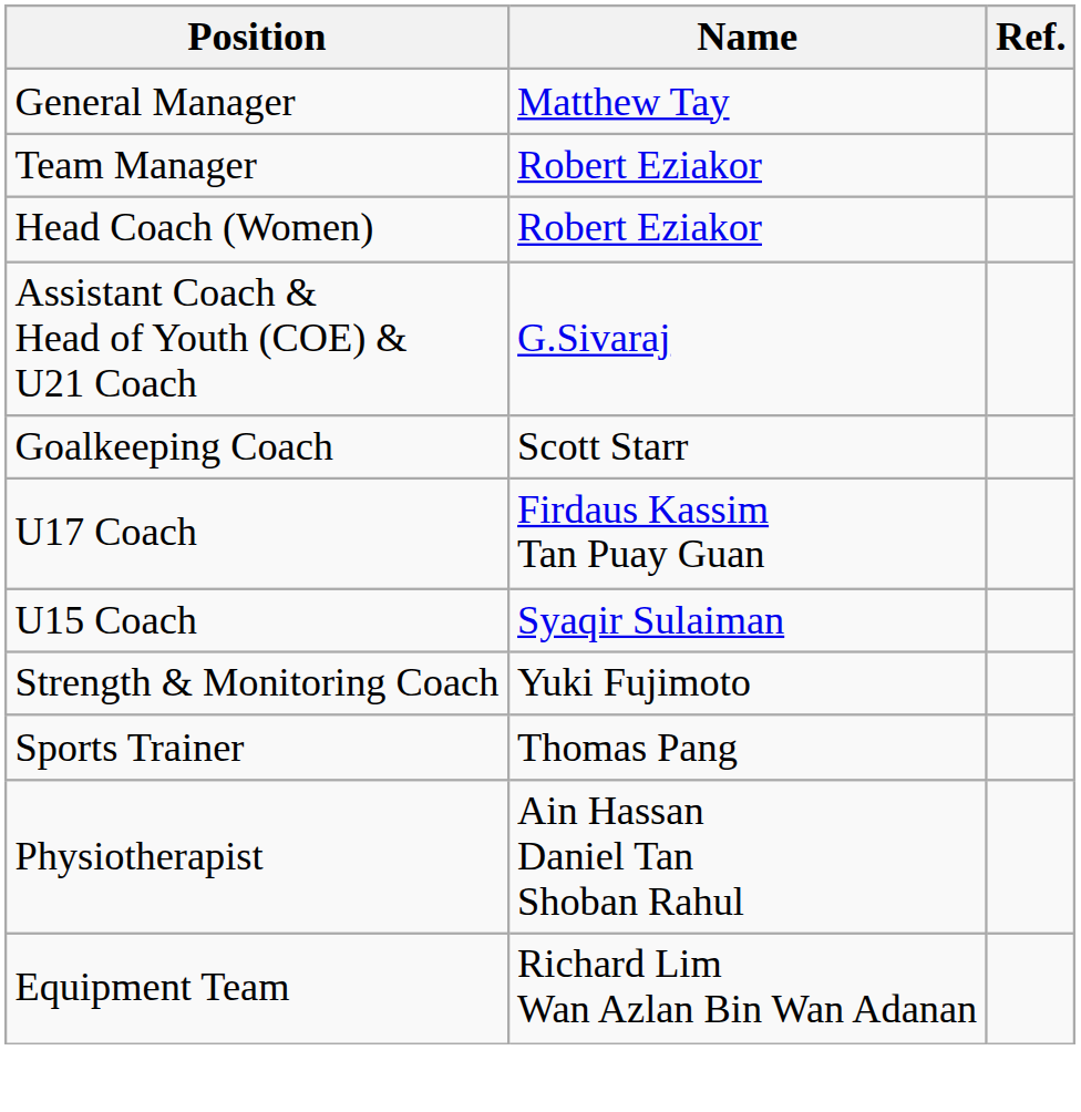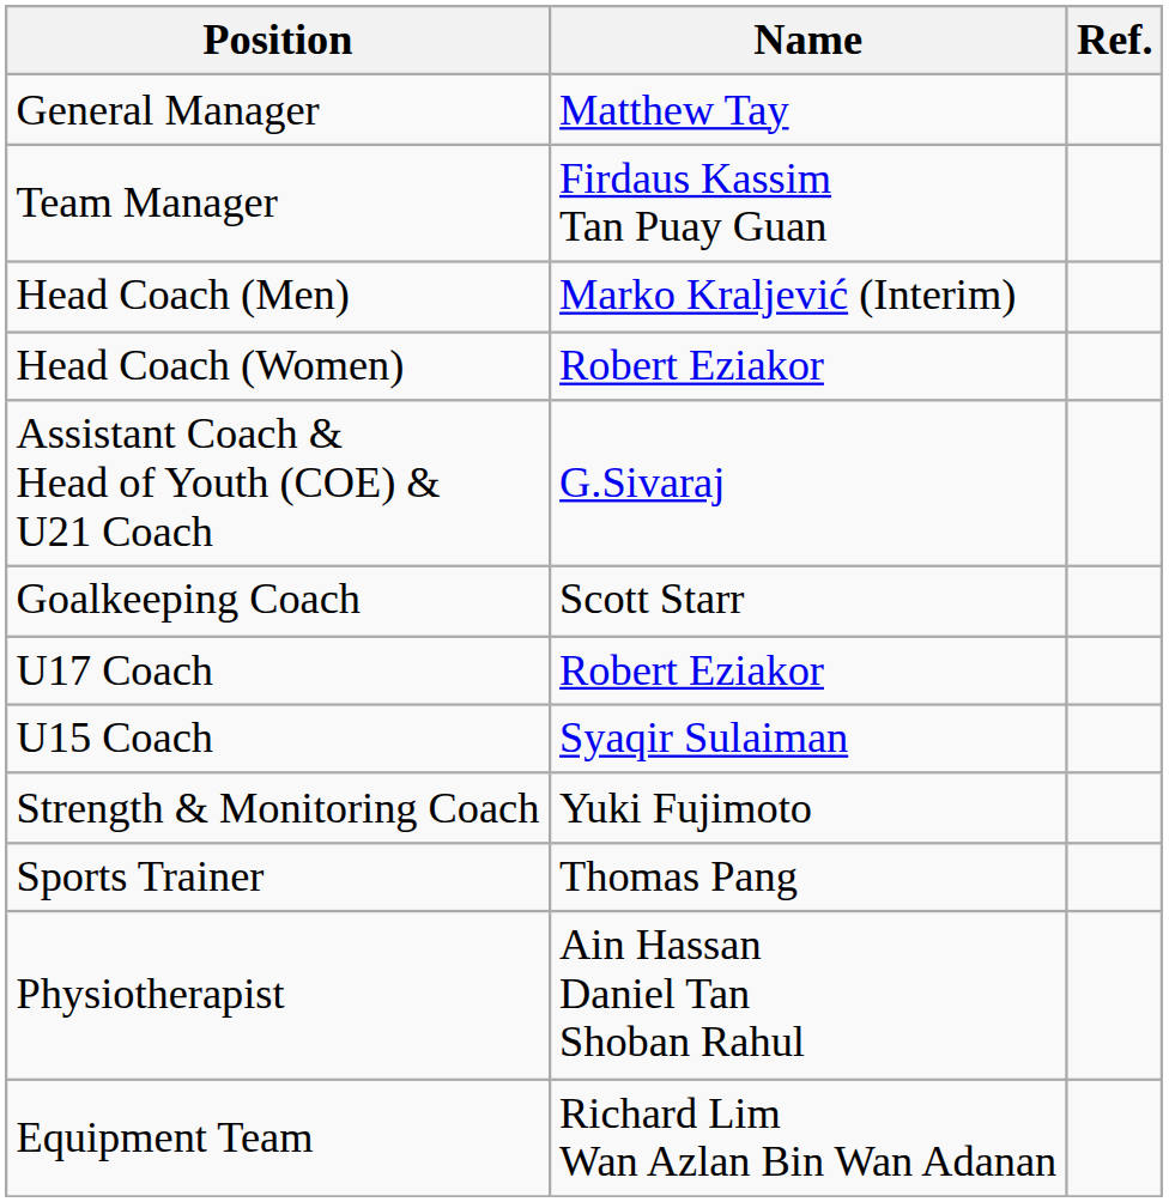Team Manager | Name: Robert Eziakor -> Firdaus Kassim Tan Puay Guan
+ row: Head Coach (Men) | Marko Kraljević (Interim)
U17 Coach | Name: Firdaus Kassim Tan Puay Guan -> Robert Eziakor
